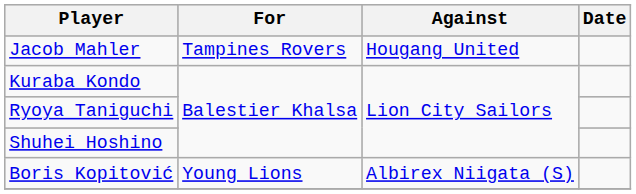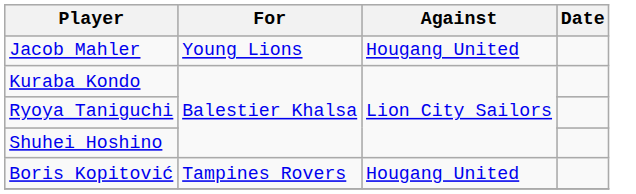Jacob Mahler | For: Tampines Rovers -> Young Lions
Boris Kopitović | For: Young Lions -> Tampines Rovers
Boris Kopitović | Against: Albirex Niigata (S) -> Hougang United
